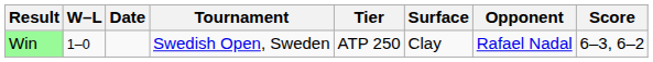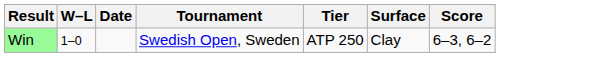- column: Opponent | Rafael Nadal
